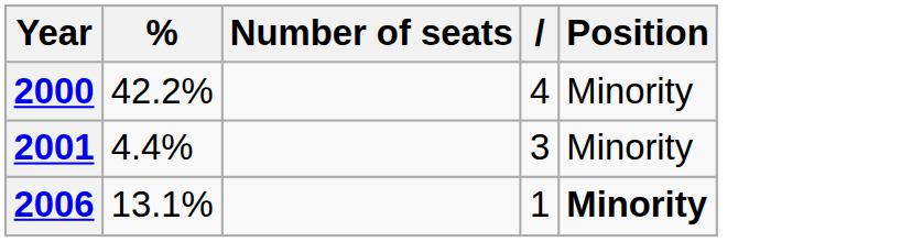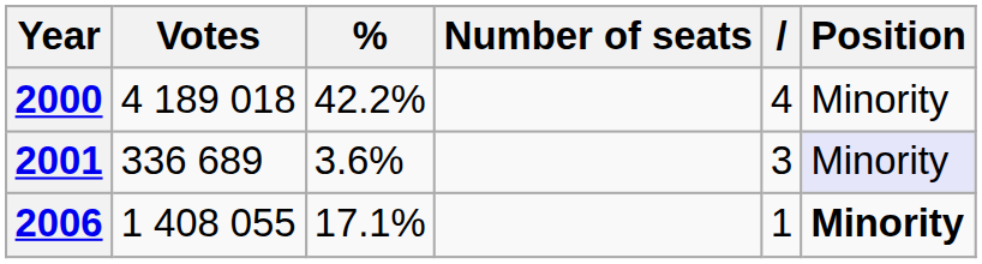+ column: Votes | 4 189 018 | 336 689 | 1 408 055
2001 | %: 4.4% -> 3.6%
2001 | Position: no background -> lavender background
2006 | %: 13.1% -> 17.1%
